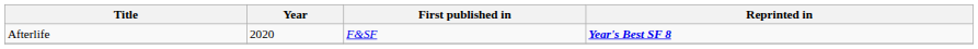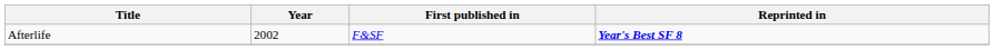Afterlife | Year: 2020 -> 2002
